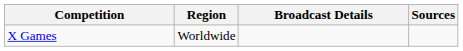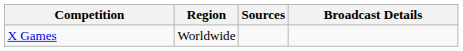columns swapped: Broadcast Details <-> Sources
